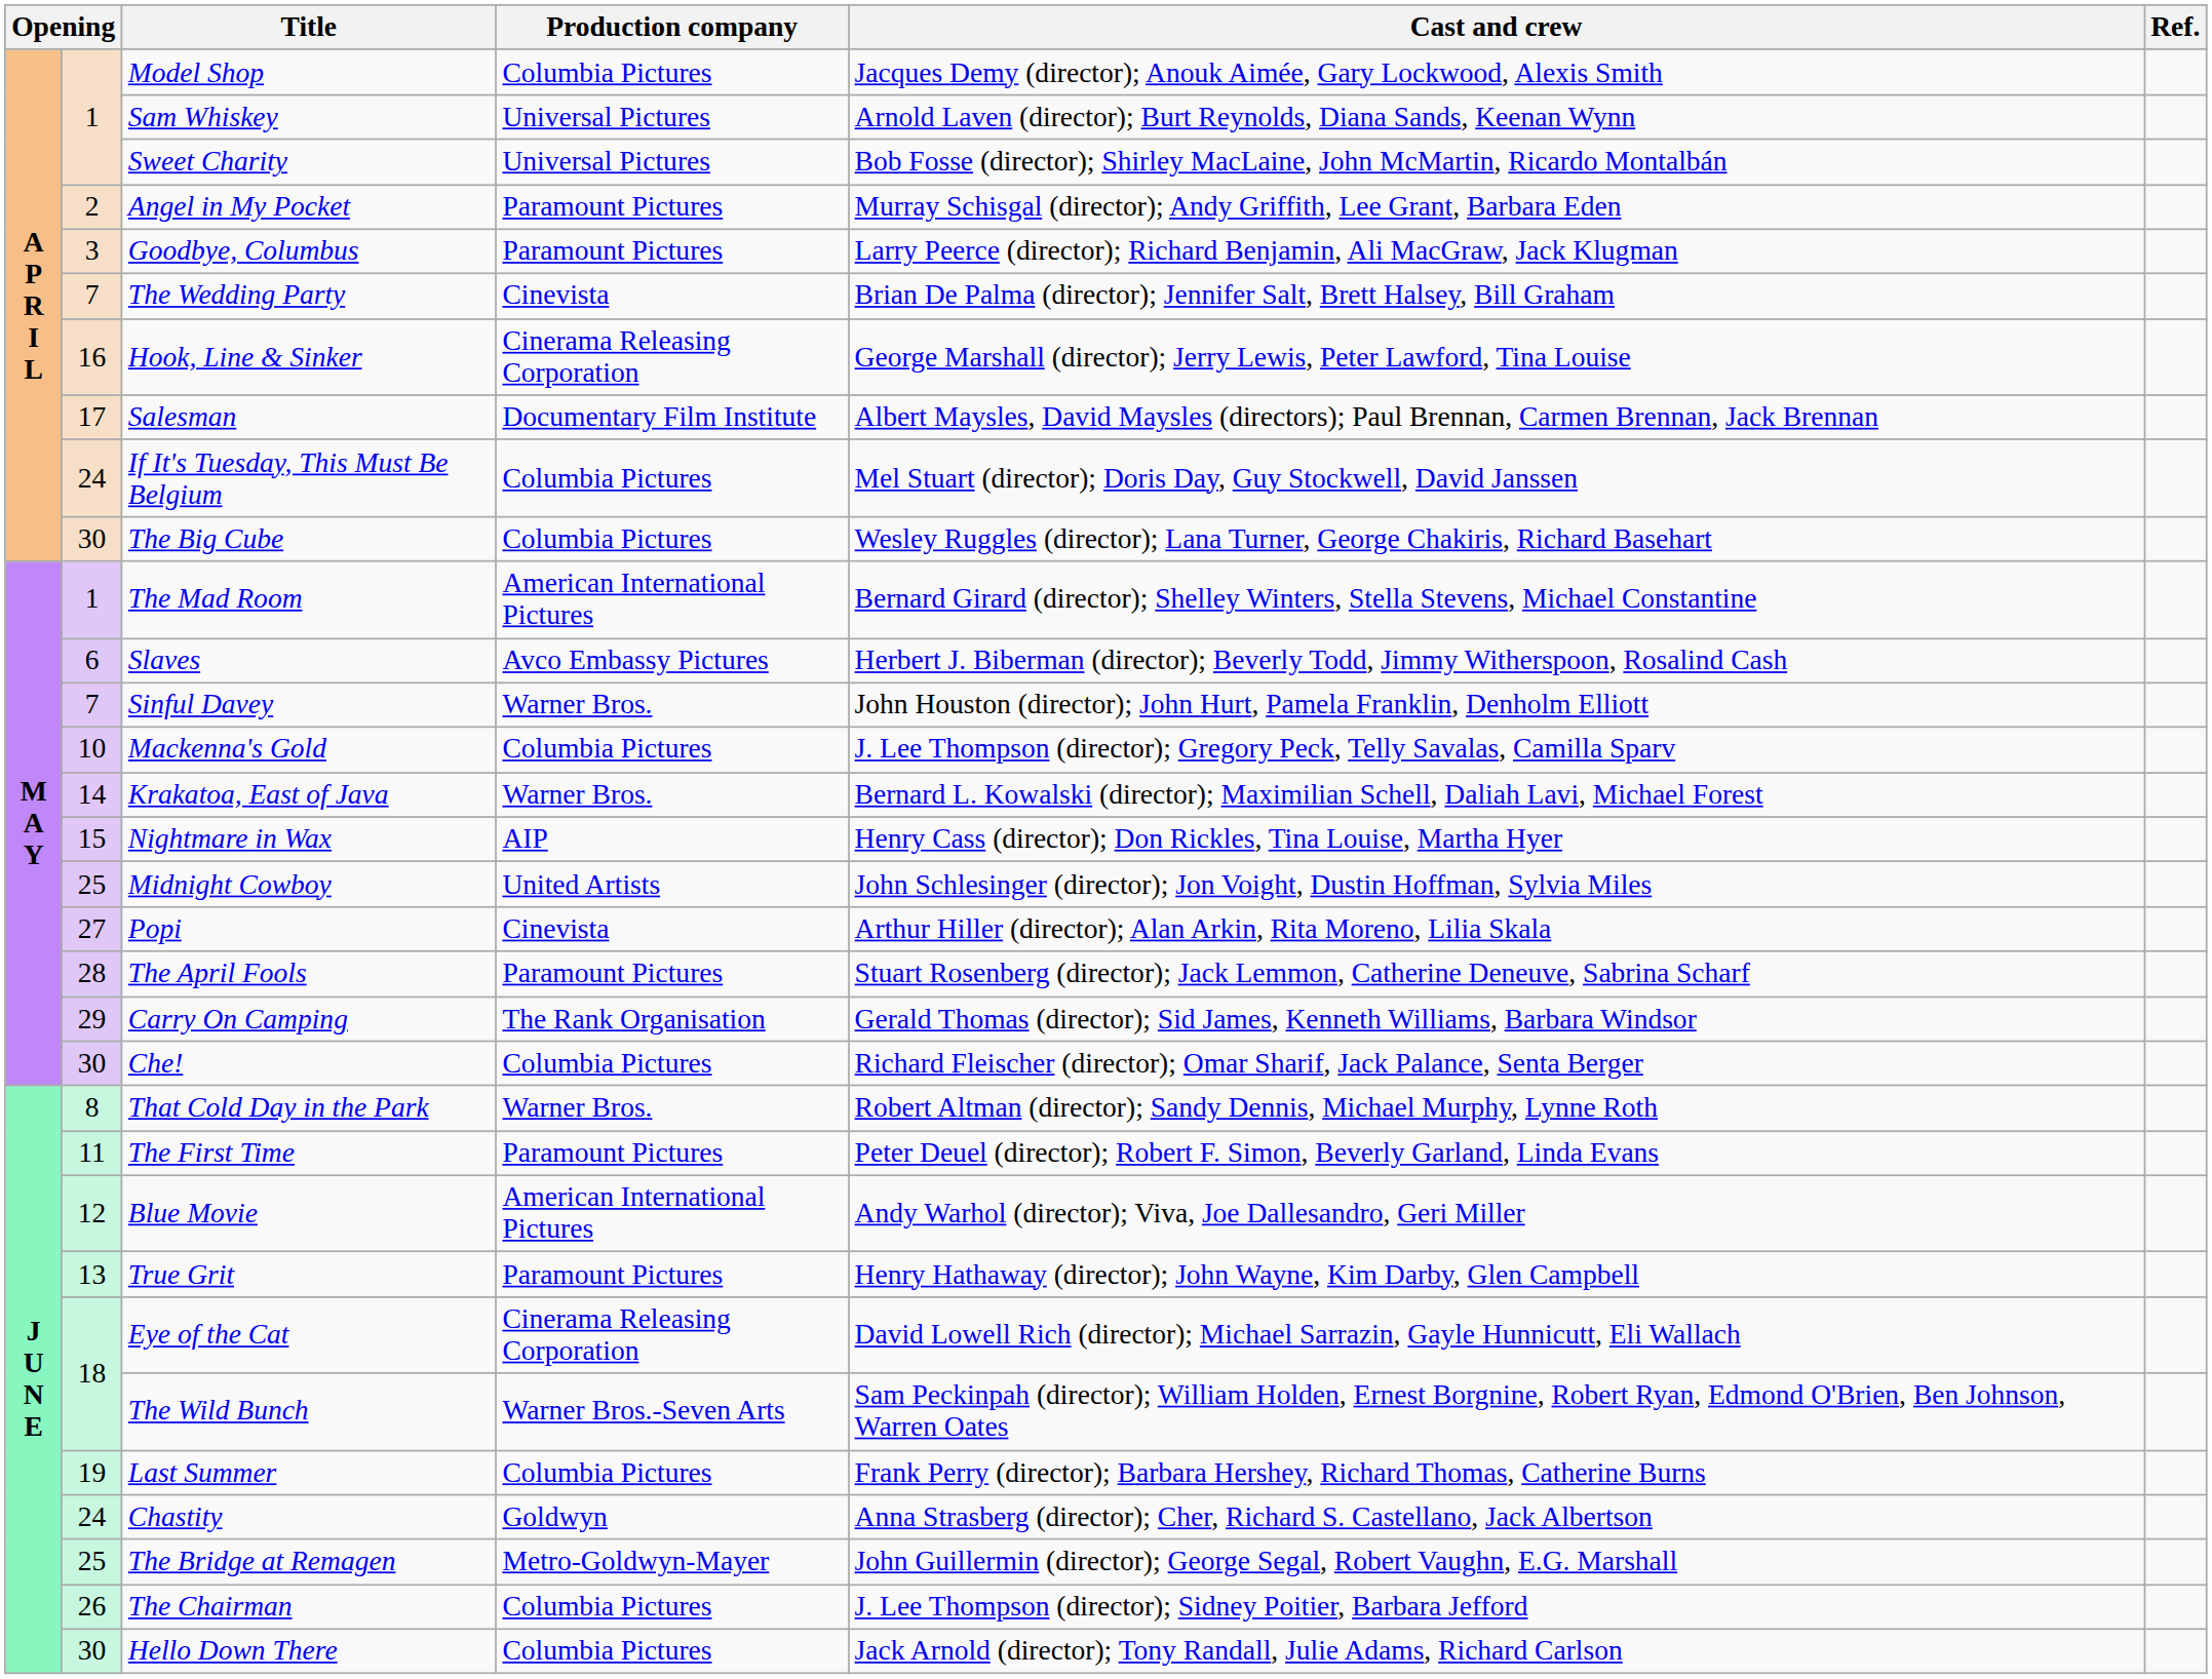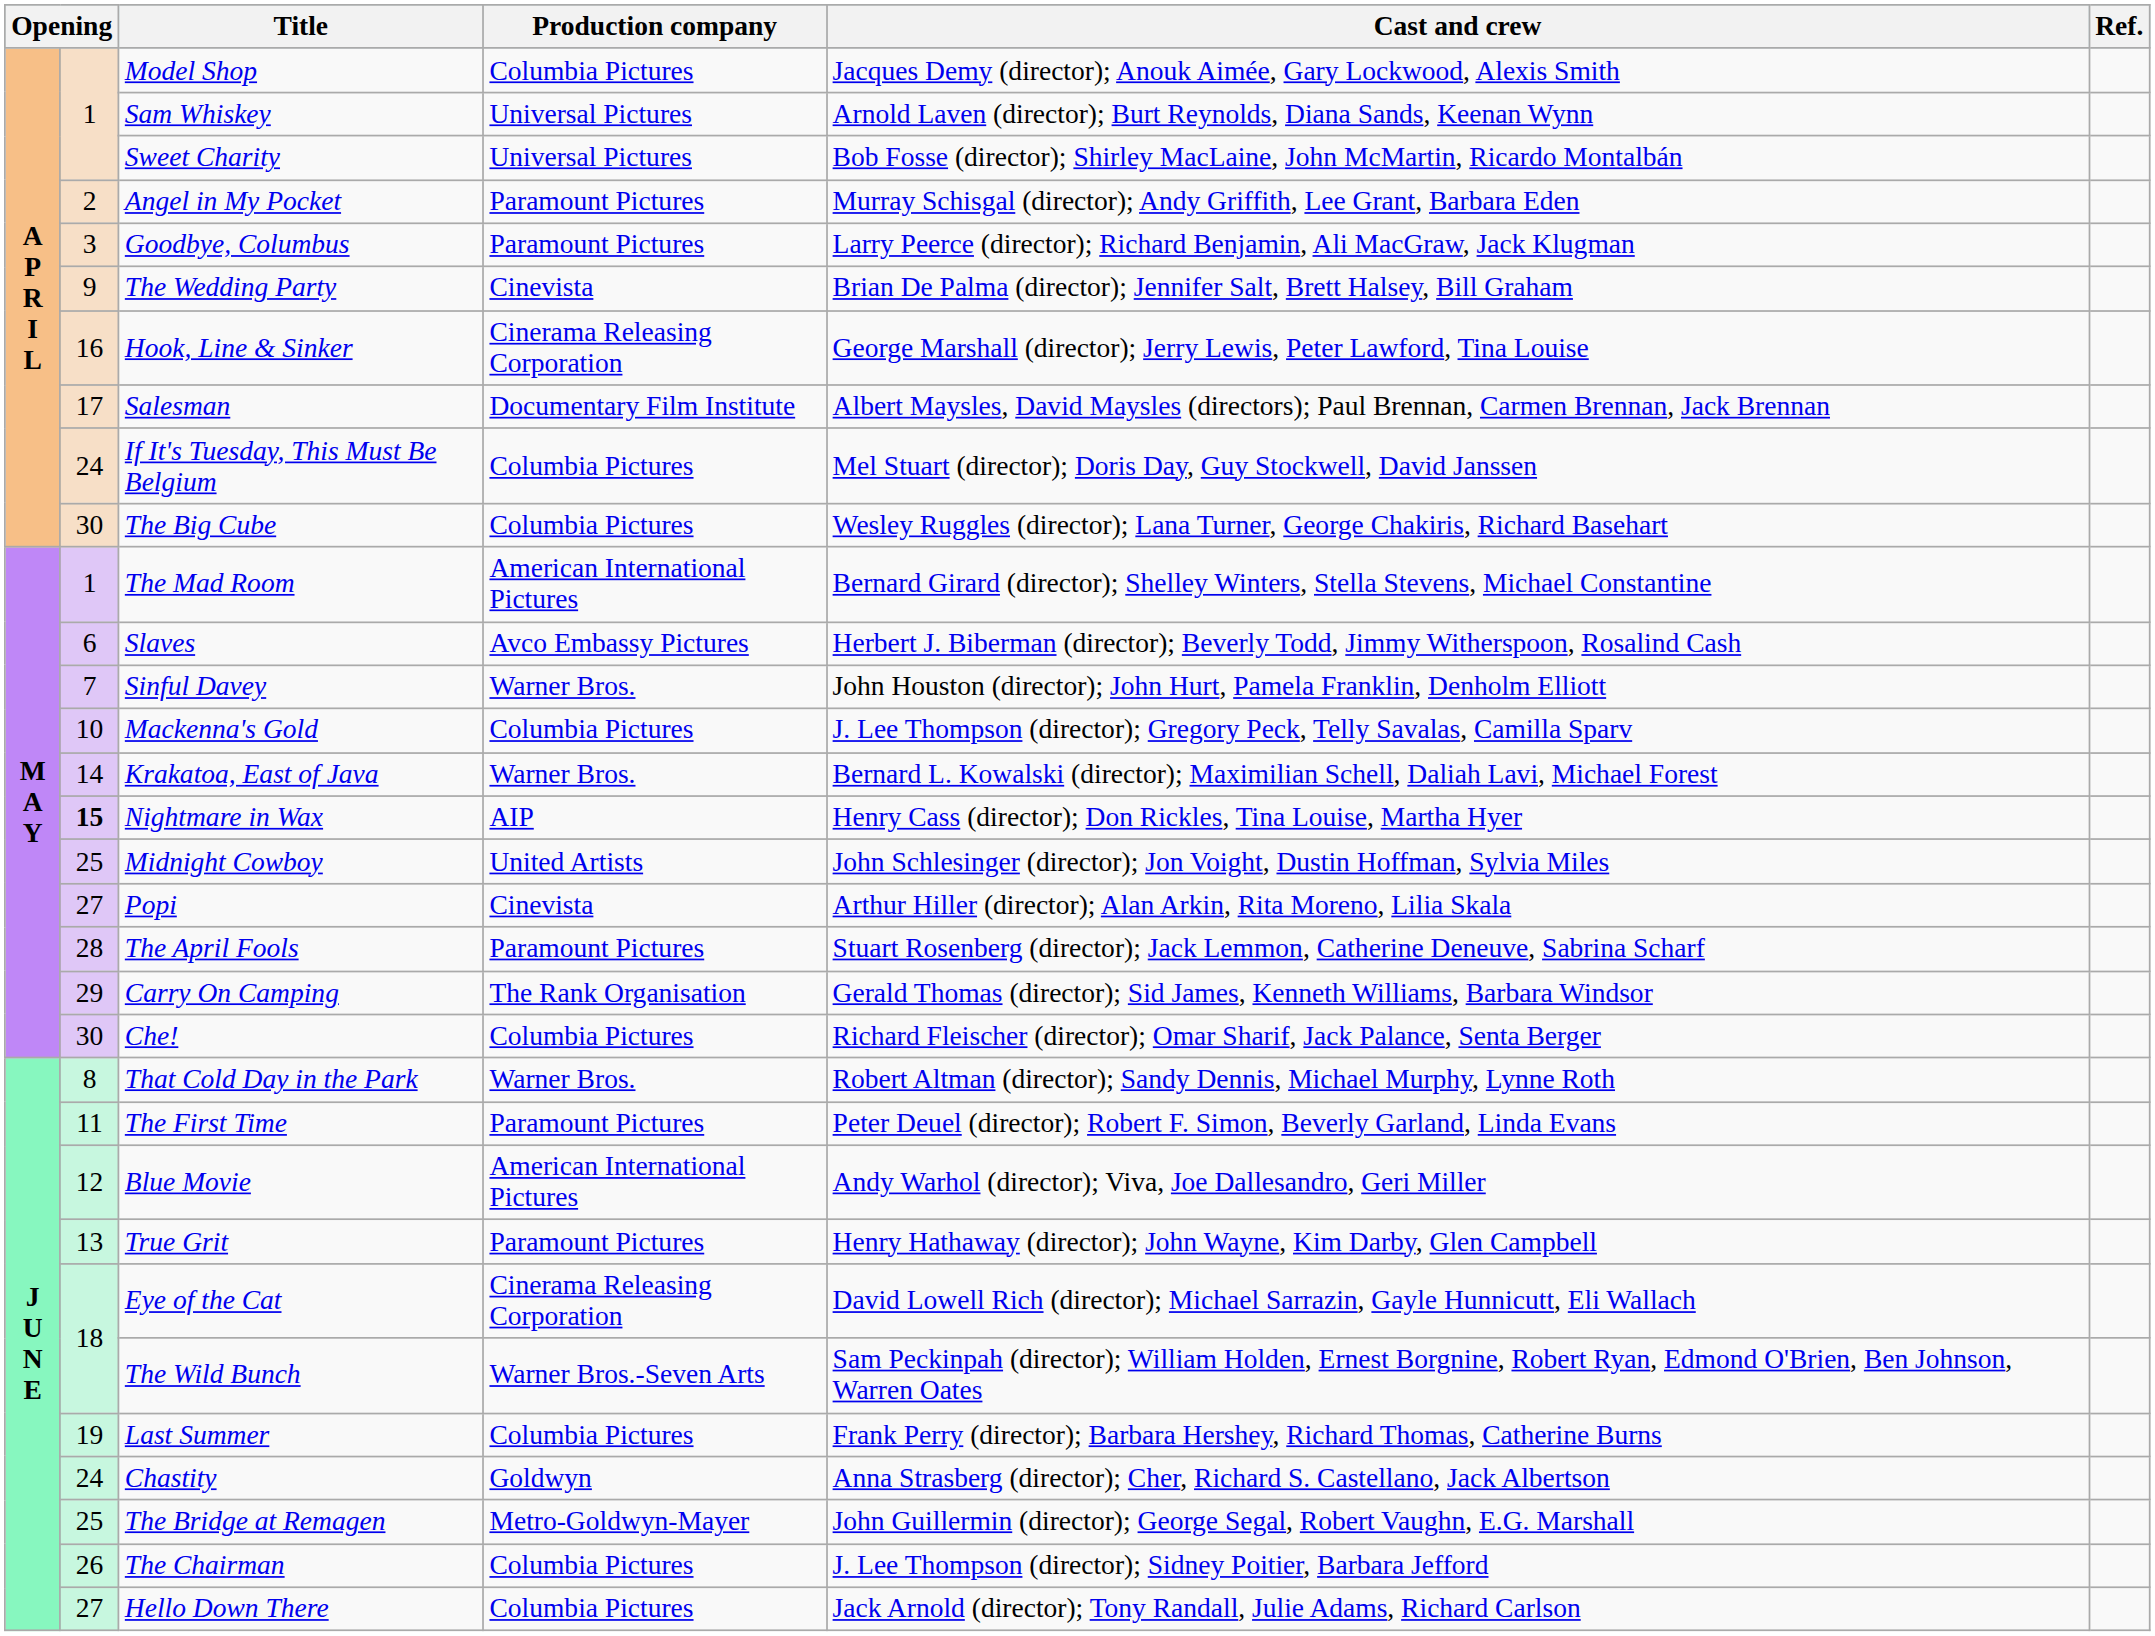The Wedding Party | column 2: 7 -> 9
Nightmare in Wax | column 2: normal -> bold
Hello Down There | column 2: 30 -> 27
